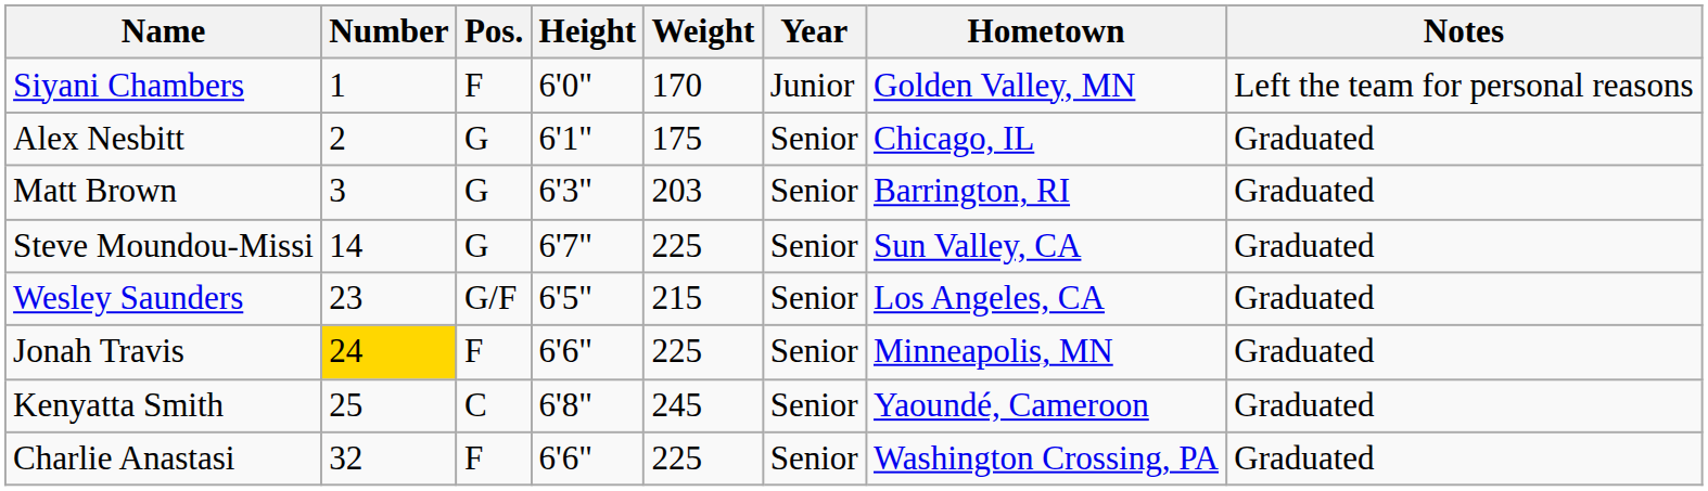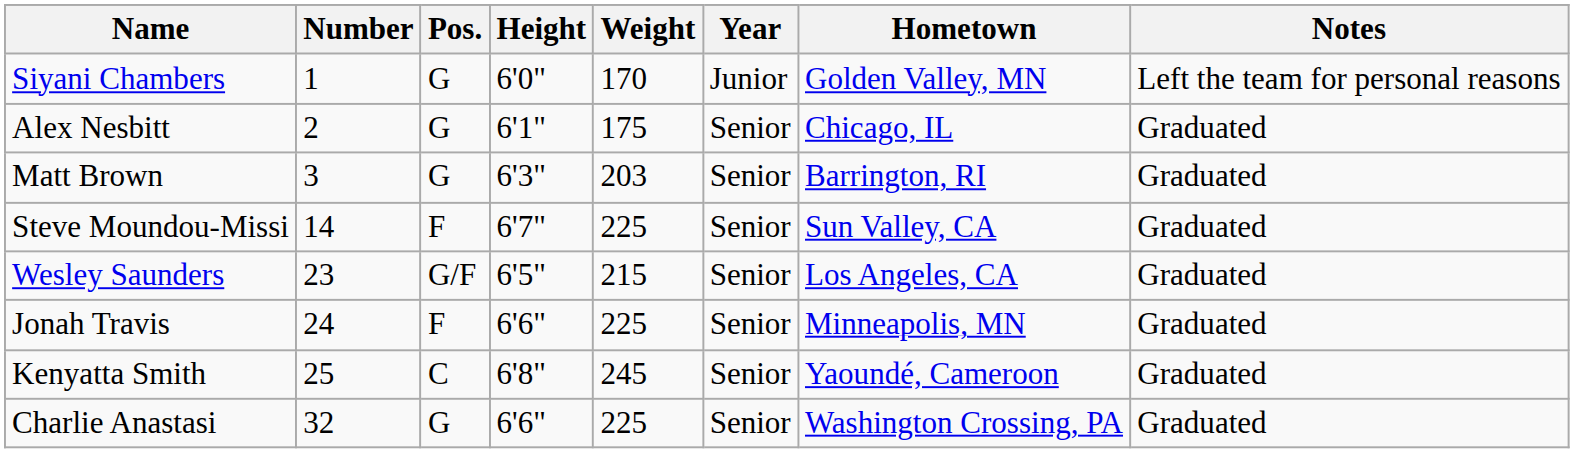Siyani Chambers | Pos.: F -> G
Steve Moundou-Missi | Pos.: G -> F
Jonah Travis | Number: gold background -> no background
Charlie Anastasi | Pos.: F -> G
